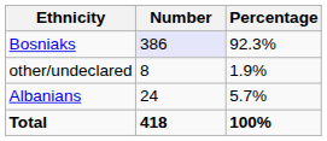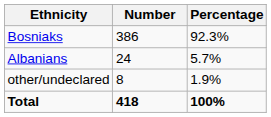Bosniaks | Number: lavender background -> no background
rows swapped: Albanians <-> other/undeclared
